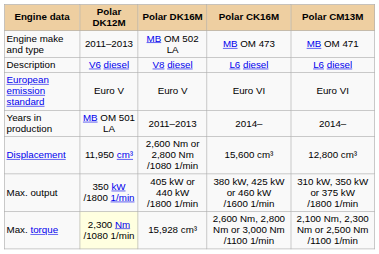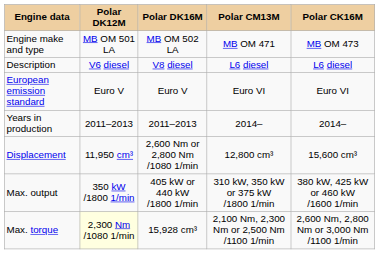columns swapped: Polar CM13M <-> Polar CK16M
Engine make and type | Polar DK12M: 2011–2013 -> MB OM 501 LA
Years in production | Polar DK12M: MB OM 501 LA -> 2011–2013
